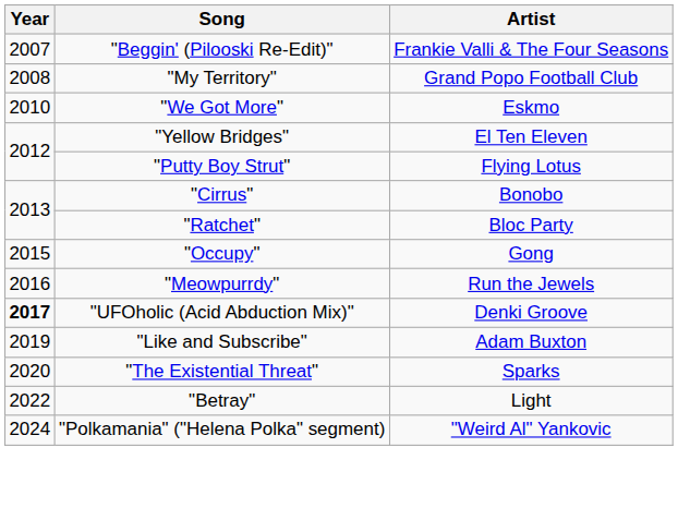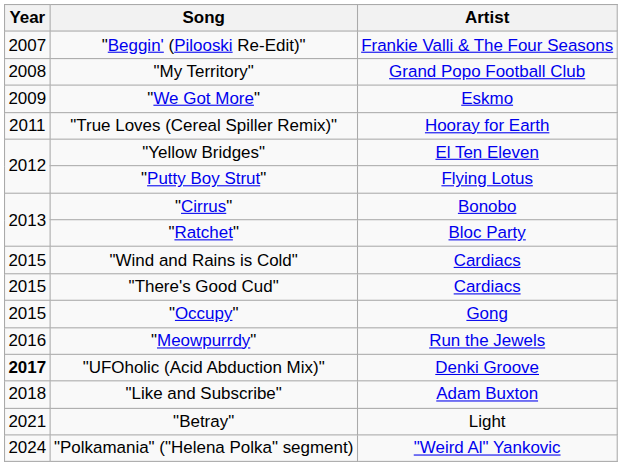"We Got More" | Year: 2010 -> 2009
+ row: 2011 | "True Loves (Cereal Spiller Remix)" | Hooray for Earth
+ row: 2015 | "Wind and Rains is Cold" | Cardiacs
+ row: 2015 | "There's Good Cud" | Cardiacs
"Like and Subscribe" | Year: 2019 -> 2018
- row: 2020 | "The Existential Threat" | Sparks
"Betray" | Year: 2022 -> 2021
